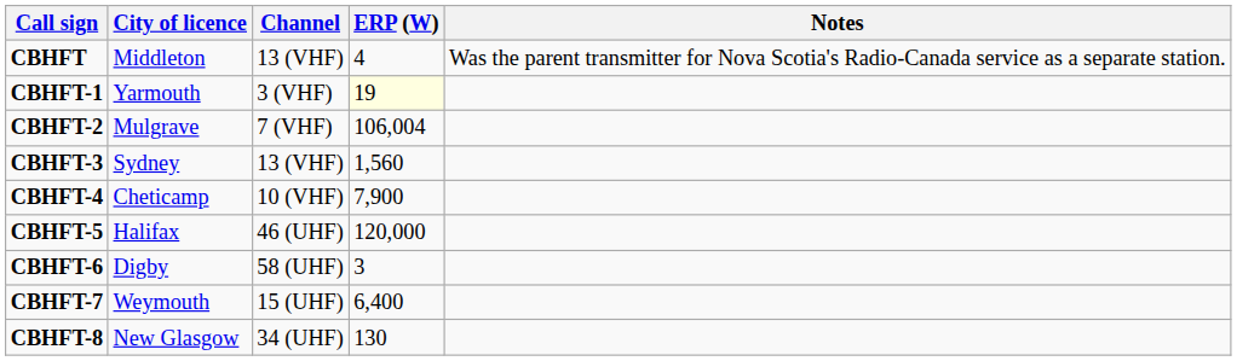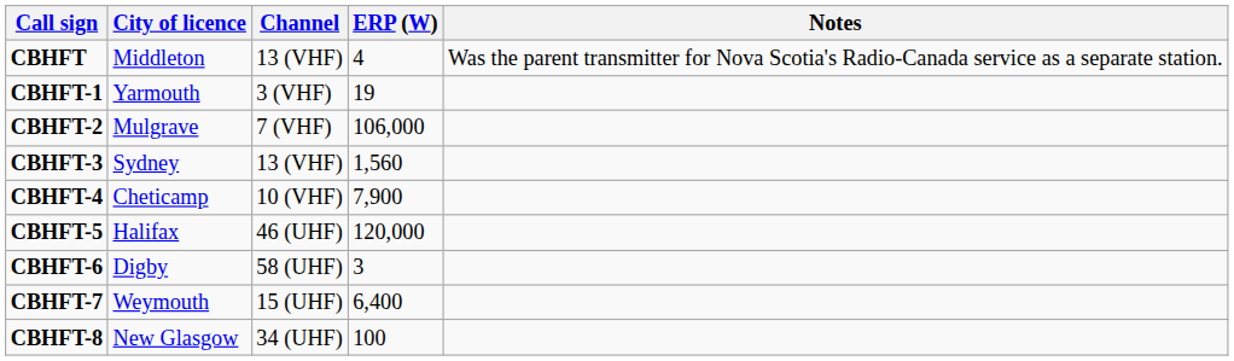CBHFT-1 | ERP (W): lightyellow background -> no background
CBHFT-2 | ERP (W): 106,004 -> 106,000
CBHFT-8 | ERP (W): 130 -> 100
